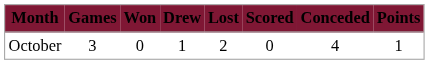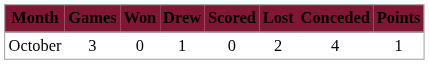columns swapped: Lost <-> Scored
